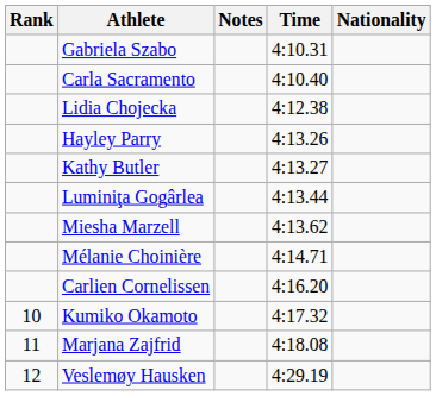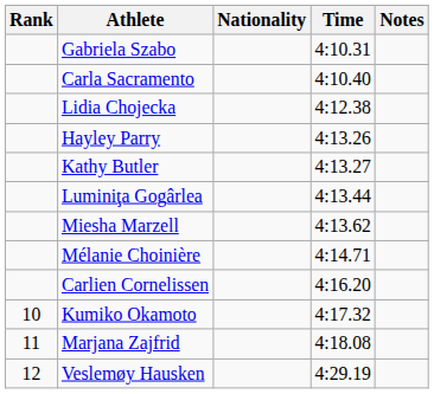columns swapped: Nationality <-> Notes
